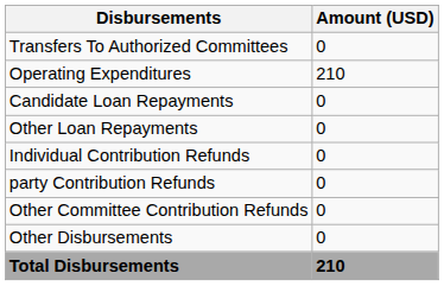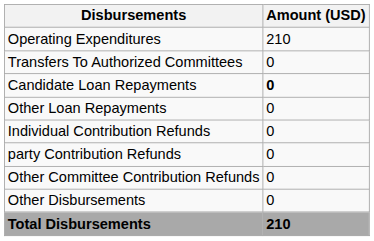rows swapped: Operating Expenditures <-> Transfers To Authorized Committees
Candidate Loan Repayments | Amount (USD): normal -> bold
